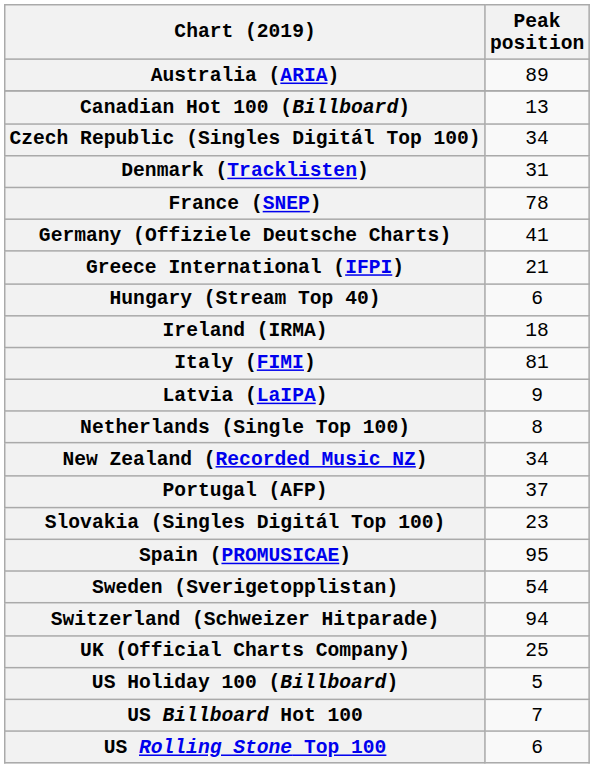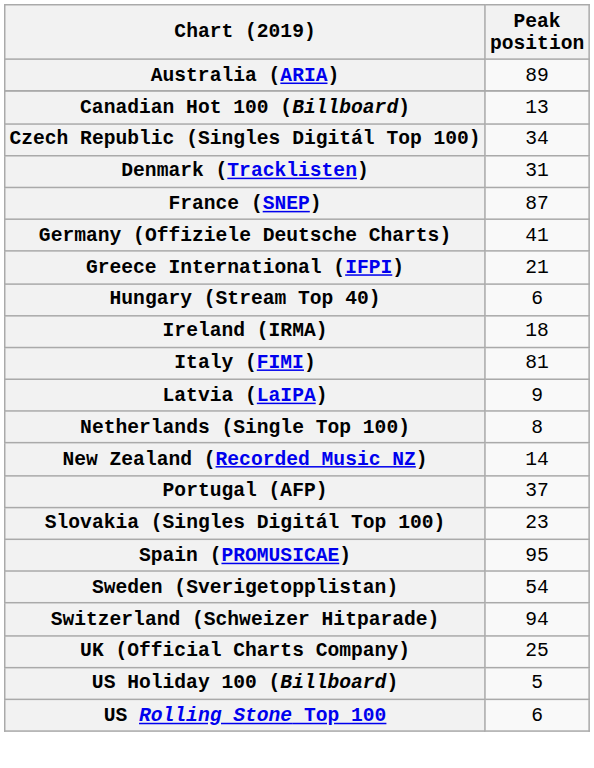France (SNEP) | Peak position: 78 -> 87
New Zealand (Recorded Music NZ) | Peak position: 34 -> 14
- row: US Billboard Hot 100 | 7
